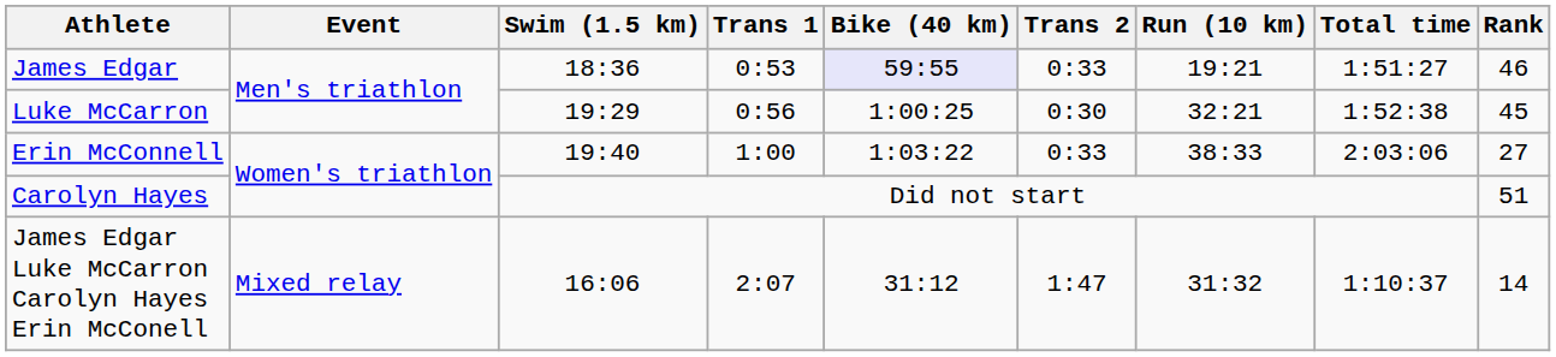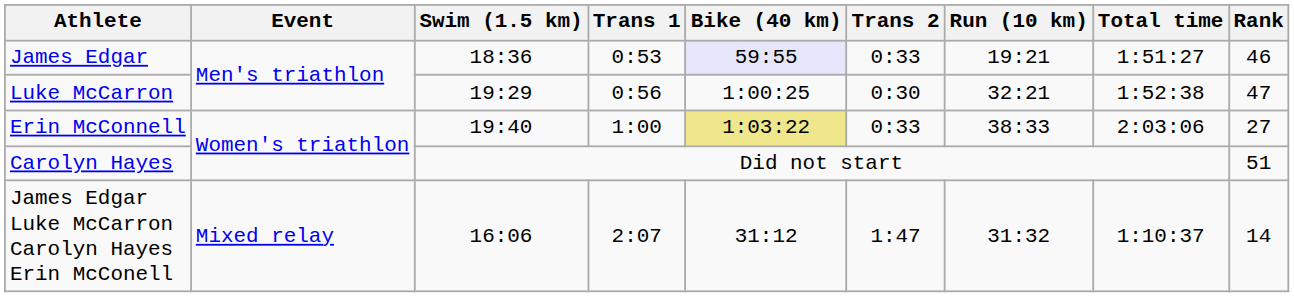Luke McCarron | Rank: 45 -> 47
Erin McConnell | Bike (40 km): no background -> khaki background
